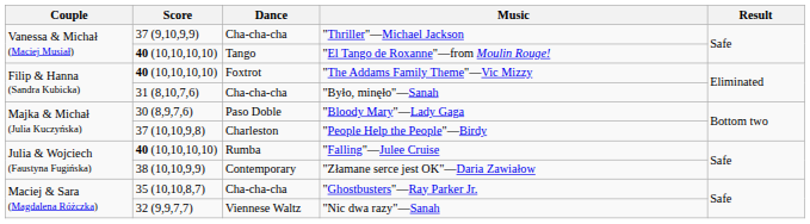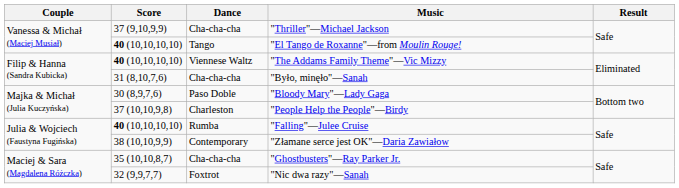"The Addams Family Theme"—Vic Mizzy | Dance: Foxtrot -> Viennese Waltz
"Nic dwa razy"—Sanah | Dance: Viennese Waltz -> Foxtrot
